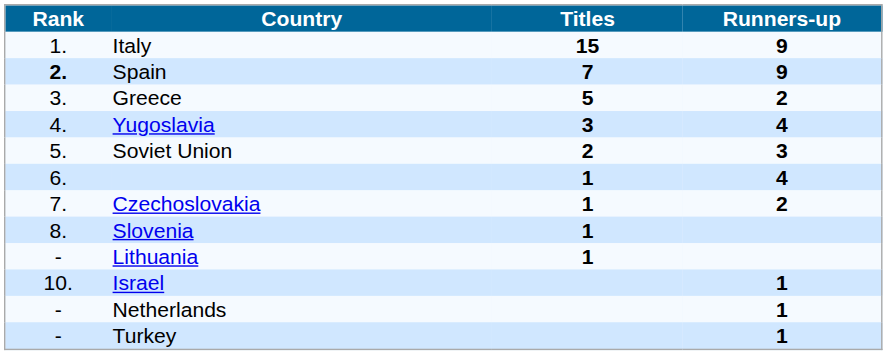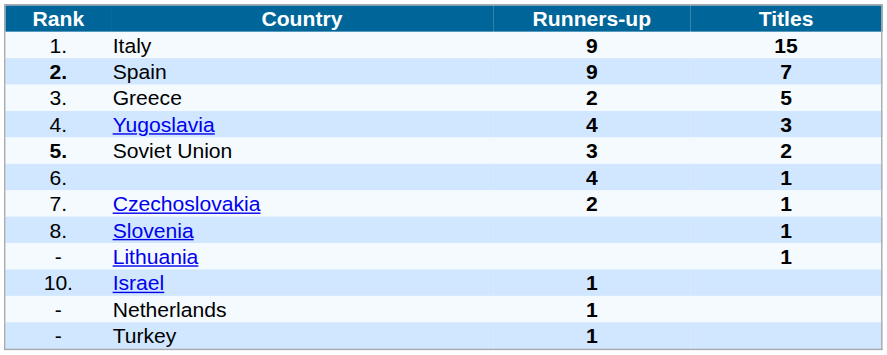columns swapped: Titles <-> Runners-up
Soviet Union | Rank: normal -> bold
